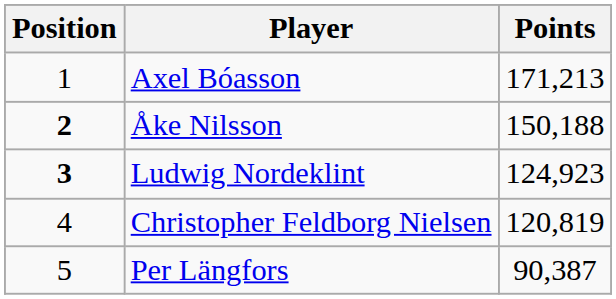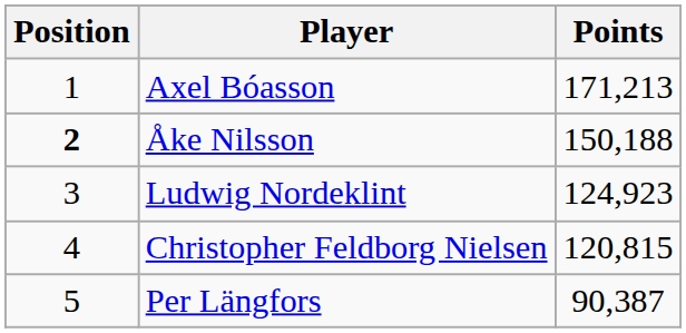Ludwig Nordeklint | Position: bold -> normal
Christopher Feldborg Nielsen | Points: 120,819 -> 120,815
